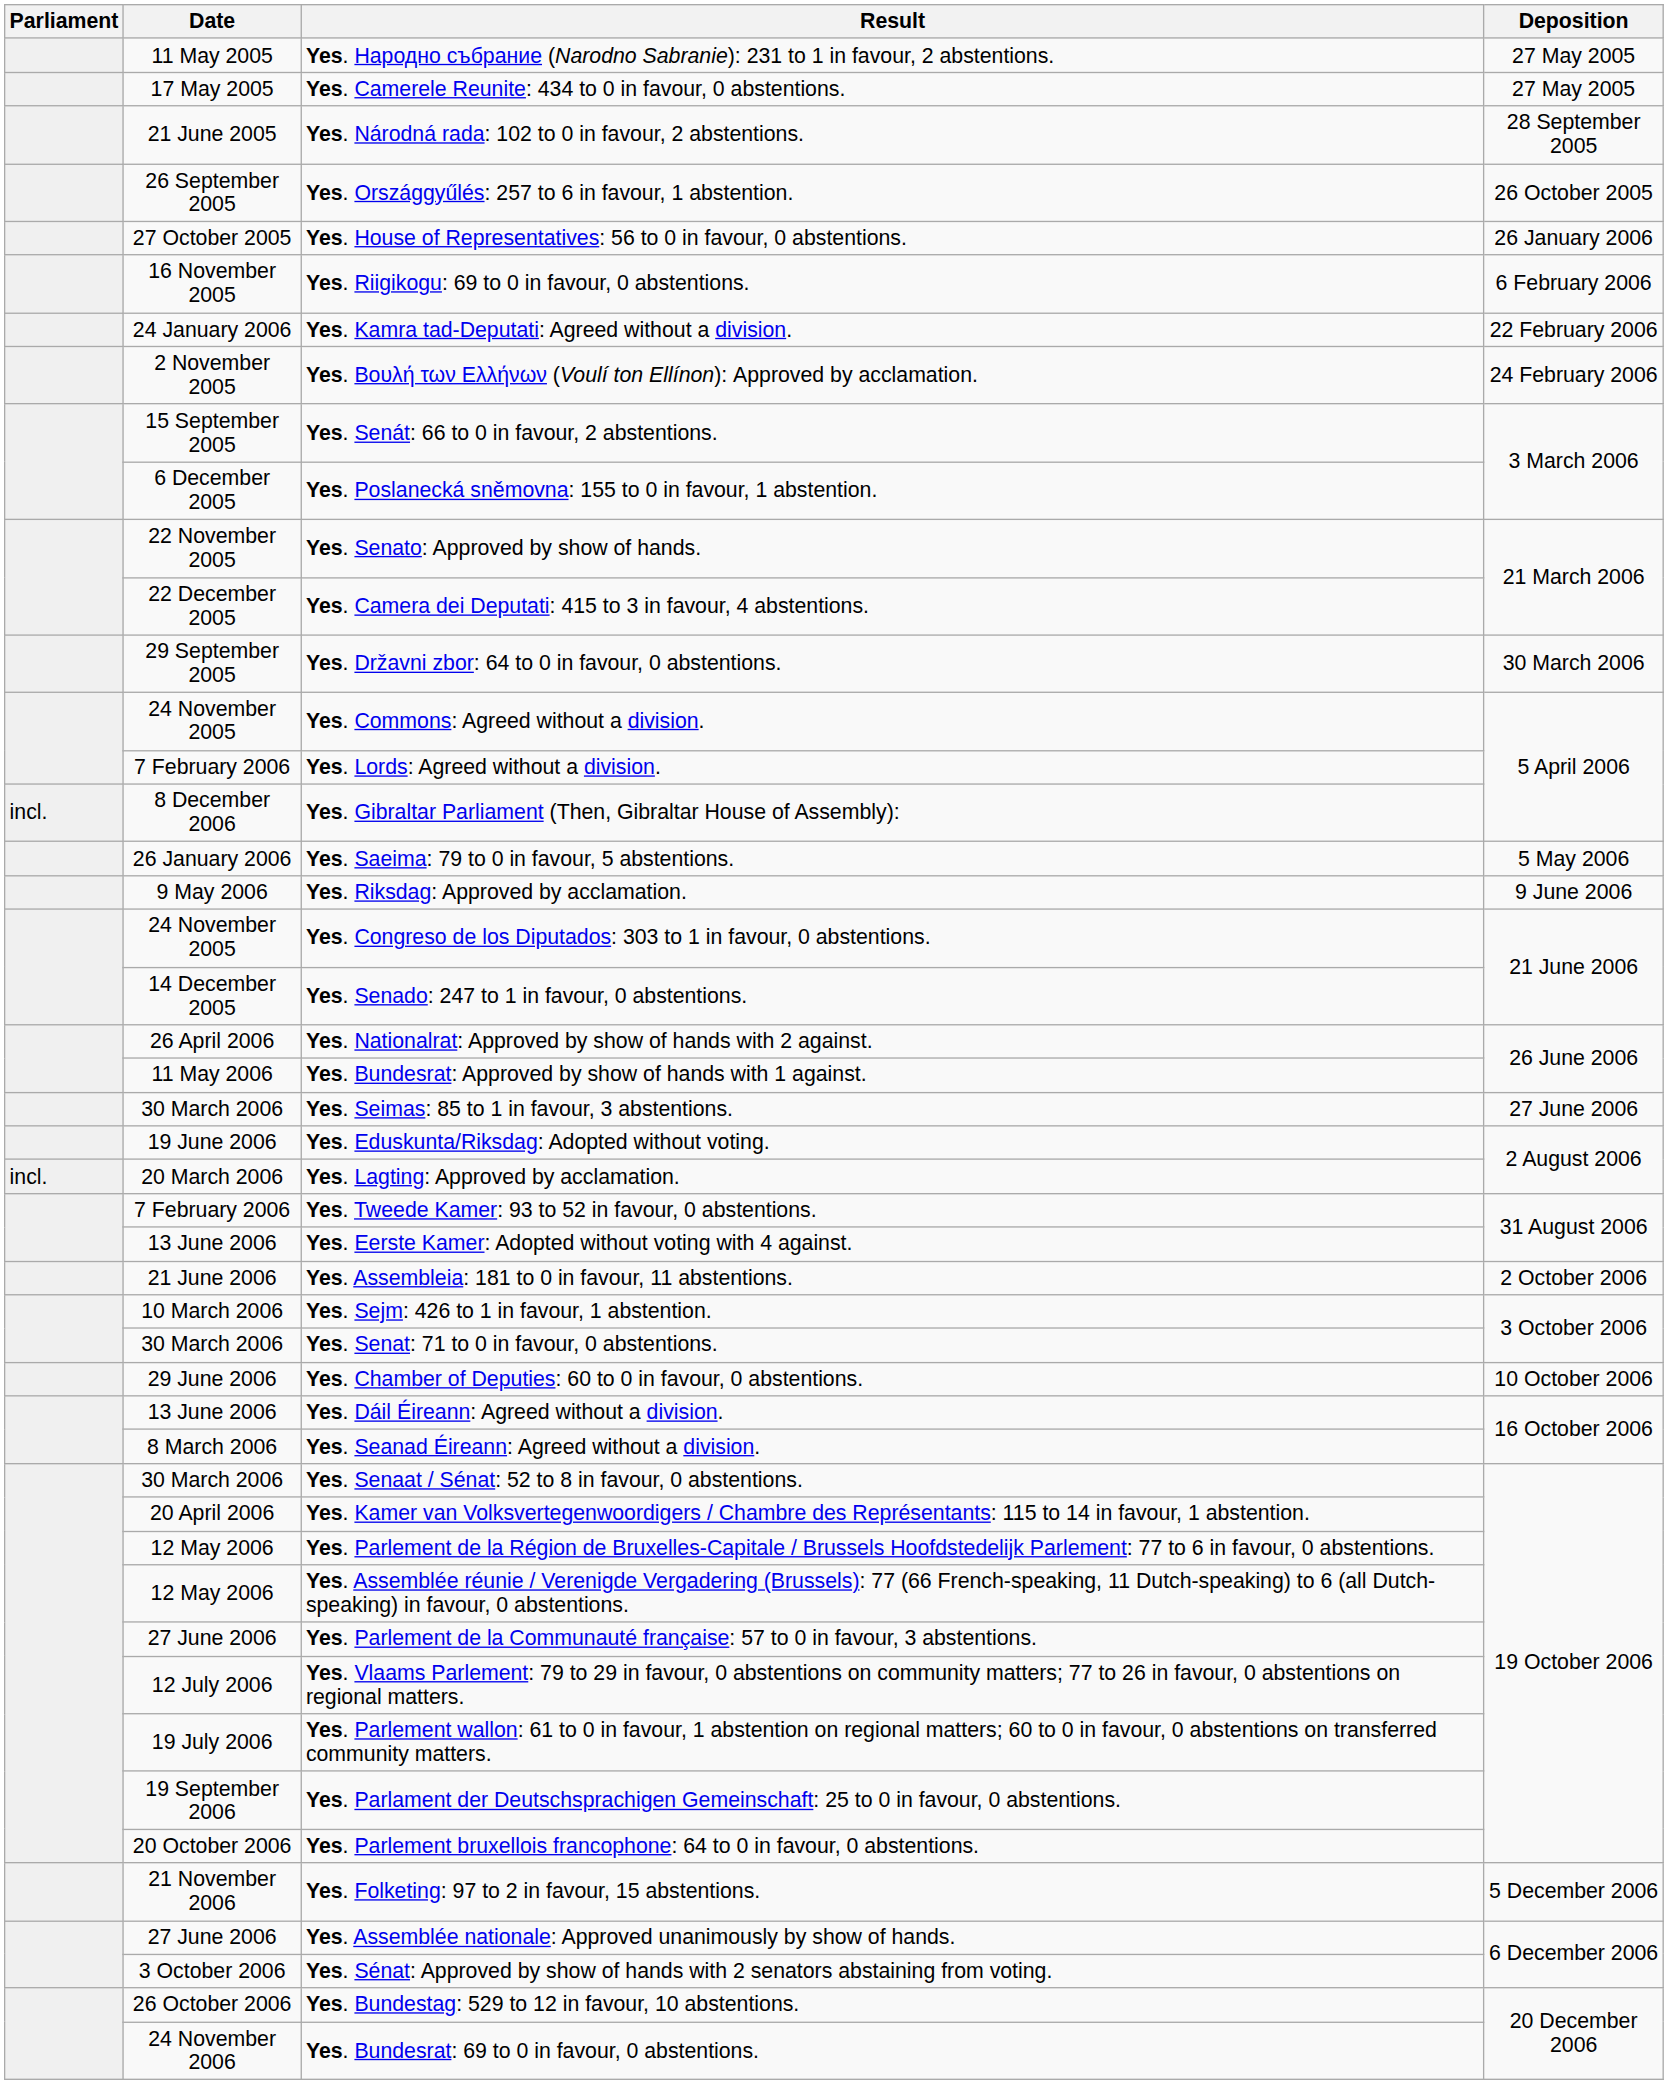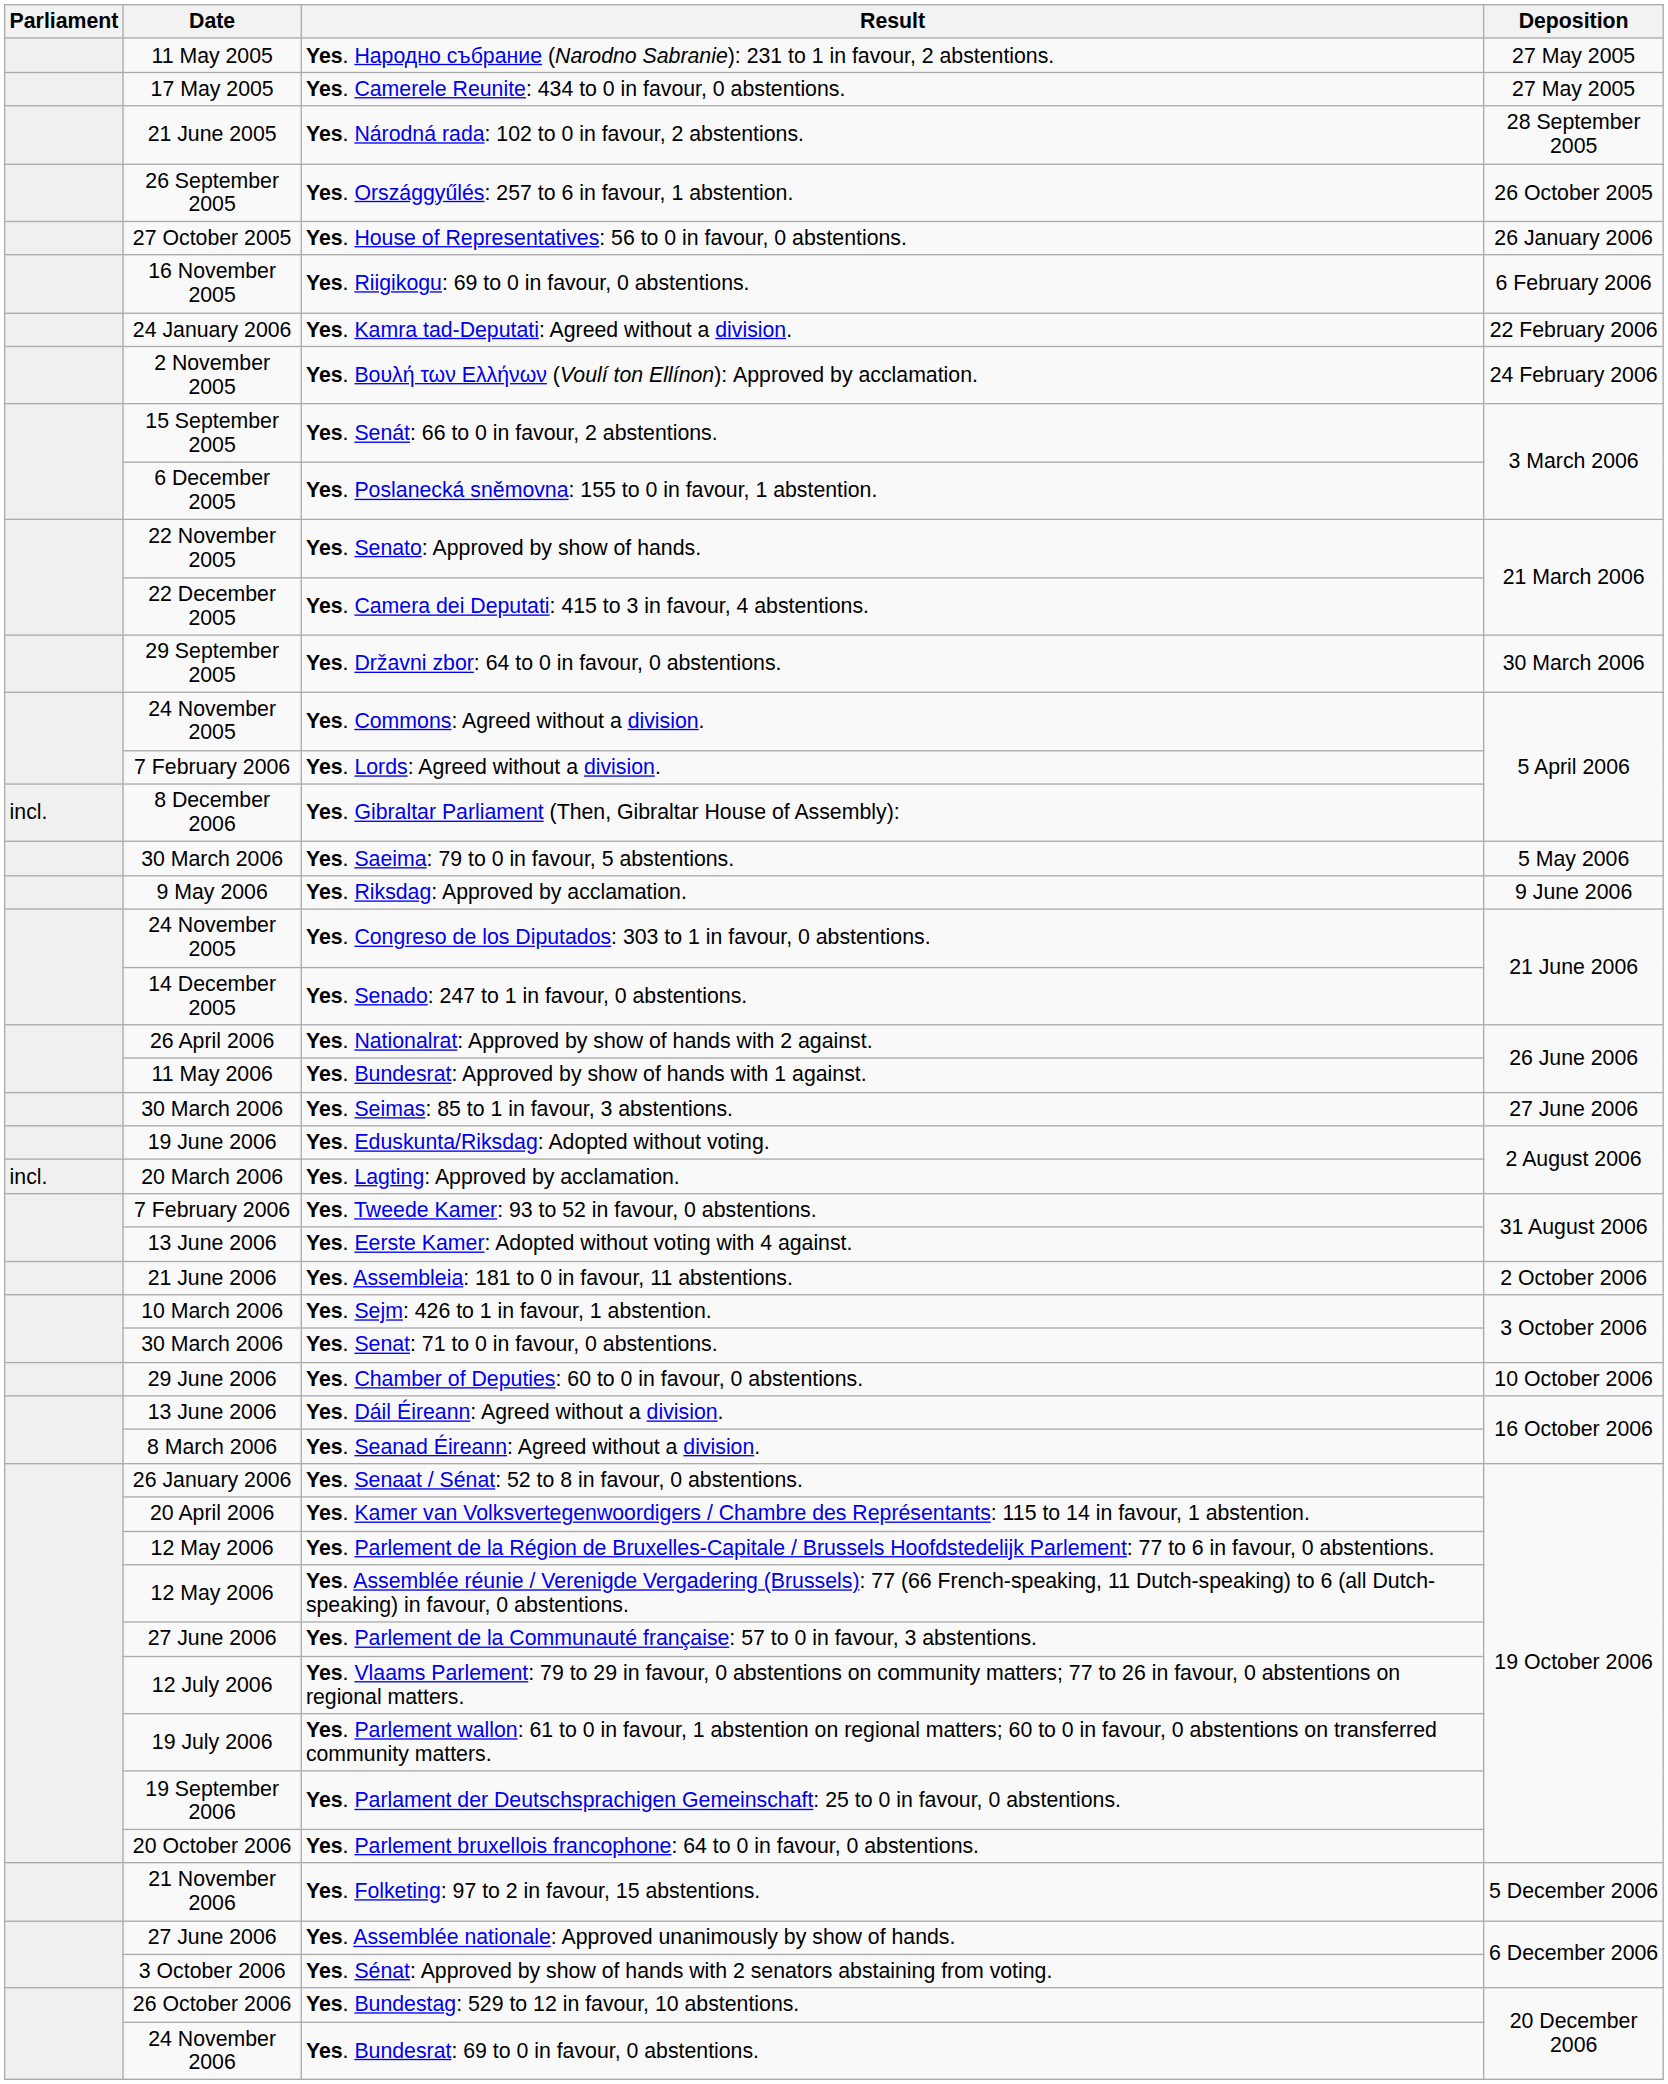Yes. Saeima: 79 to 0 in favour, 5 abstentions. | Date: 26 January 2006 -> 30 March 2006
Yes. Senaat / Sénat: 52 to 8 in favour, 0 abstentions. | Date: 30 March 2006 -> 26 January 2006
